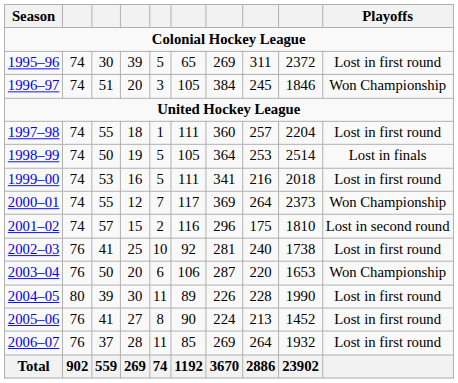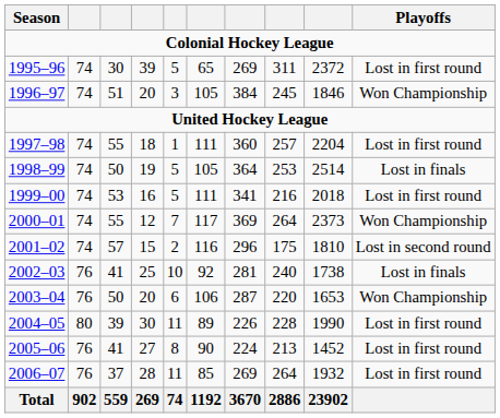2002–03 | Playoffs: Lost in first round -> Lost in finals
